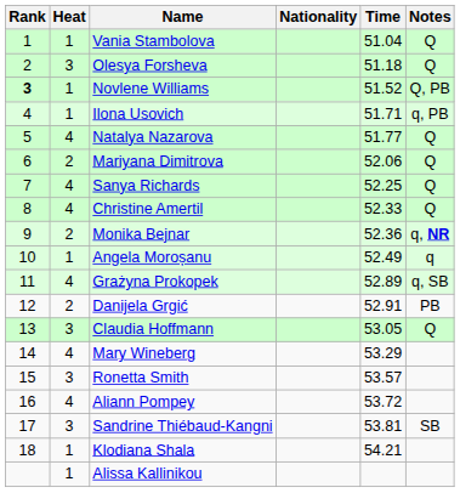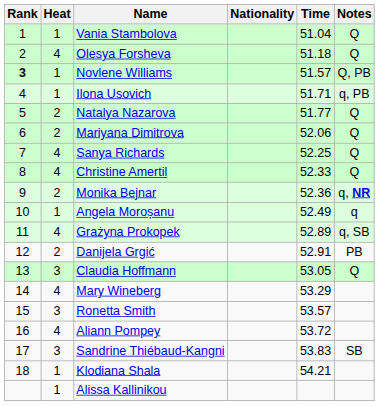Olesya Forsheva | Heat: 3 -> 4
Novlene Williams | Time: 51.52 -> 51.57
Natalya Nazarova | Heat: 4 -> 2
Sandrine Thiébaud-Kangni | Time: 53.81 -> 53.83
